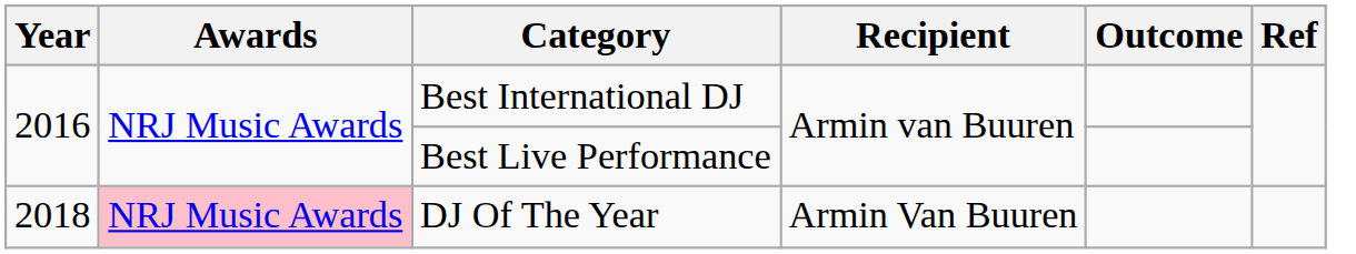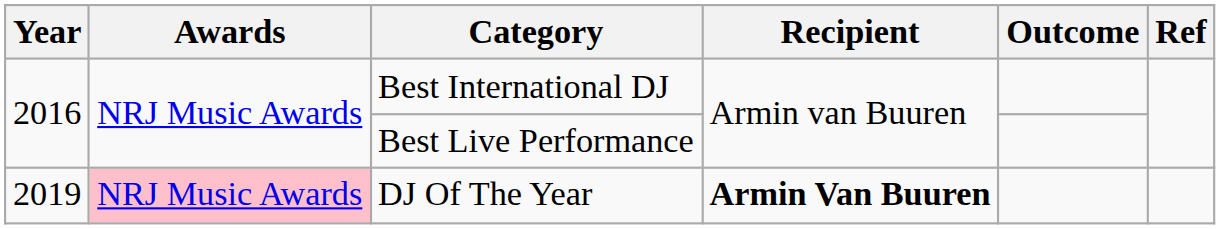DJ Of The Year | Year: 2018 -> 2019
DJ Of The Year | Recipient: normal -> bold
